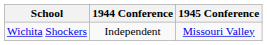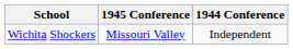columns swapped: 1944 Conference <-> 1945 Conference
